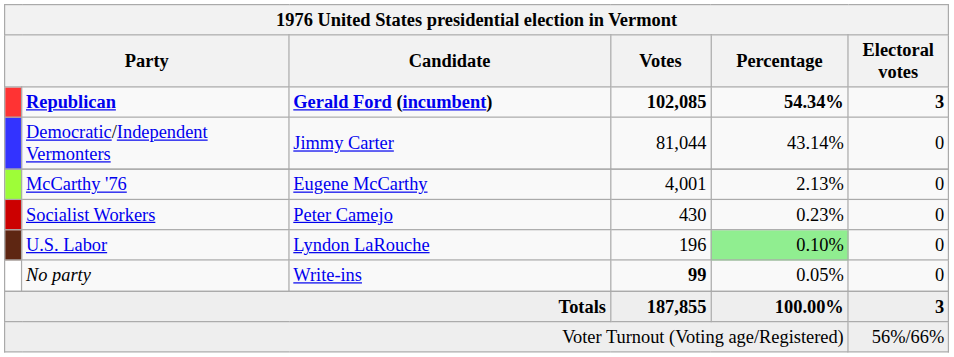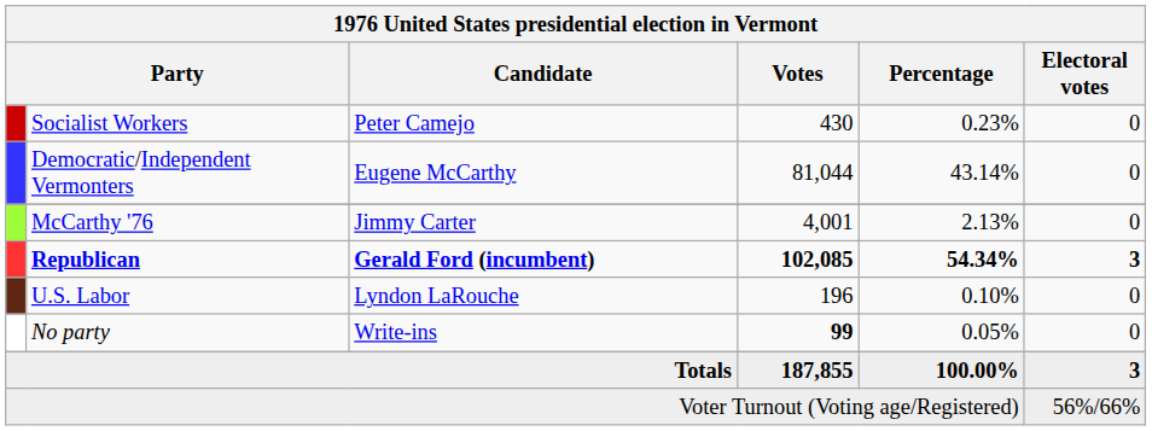rows swapped: Republican <-> Socialist Workers
Democratic/Independent Vermonters | Candidate: Jimmy Carter -> Eugene McCarthy
McCarthy '76 | Candidate: Eugene McCarthy -> Jimmy Carter
U.S. Labor | Percentage: lightgreen background -> no background
